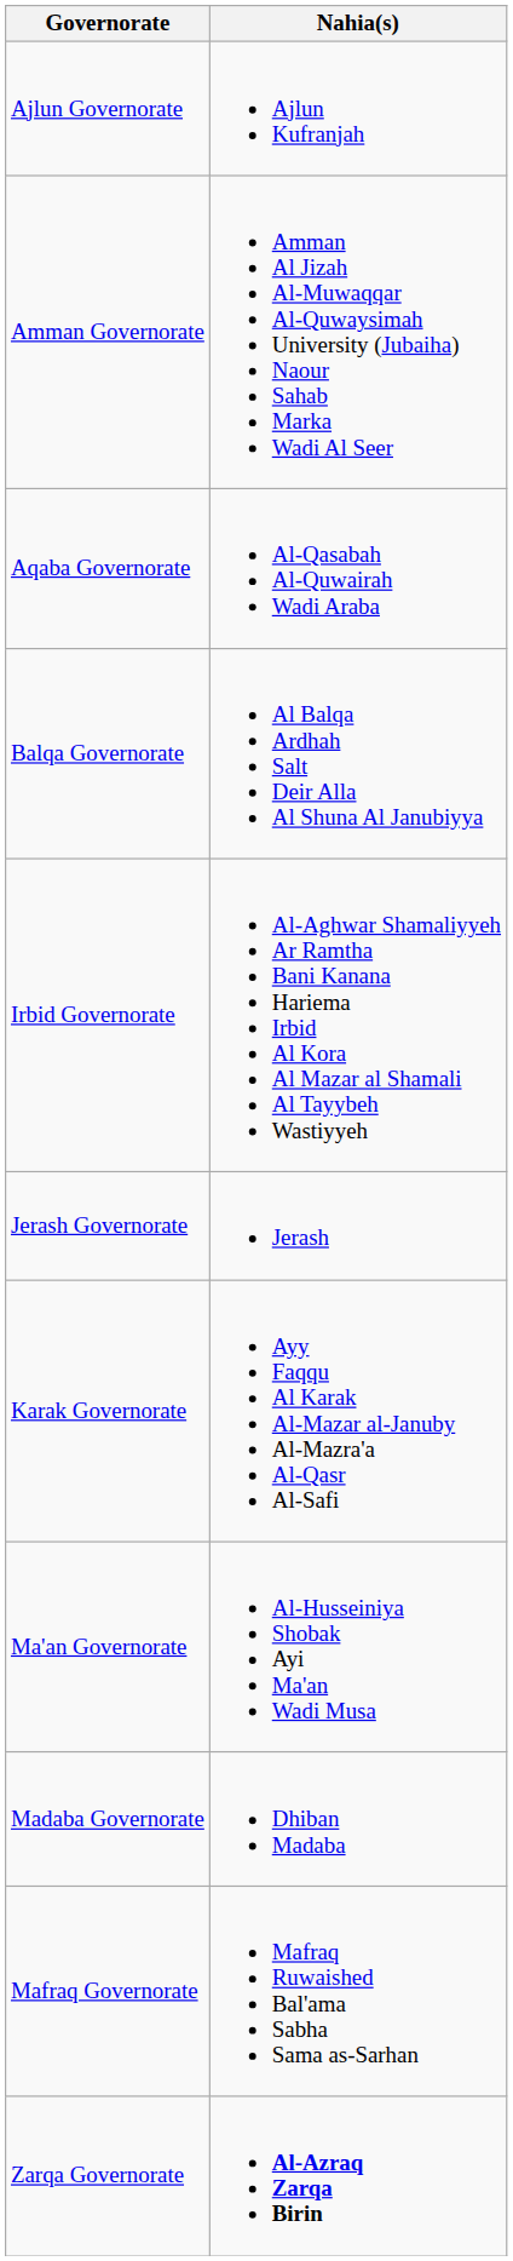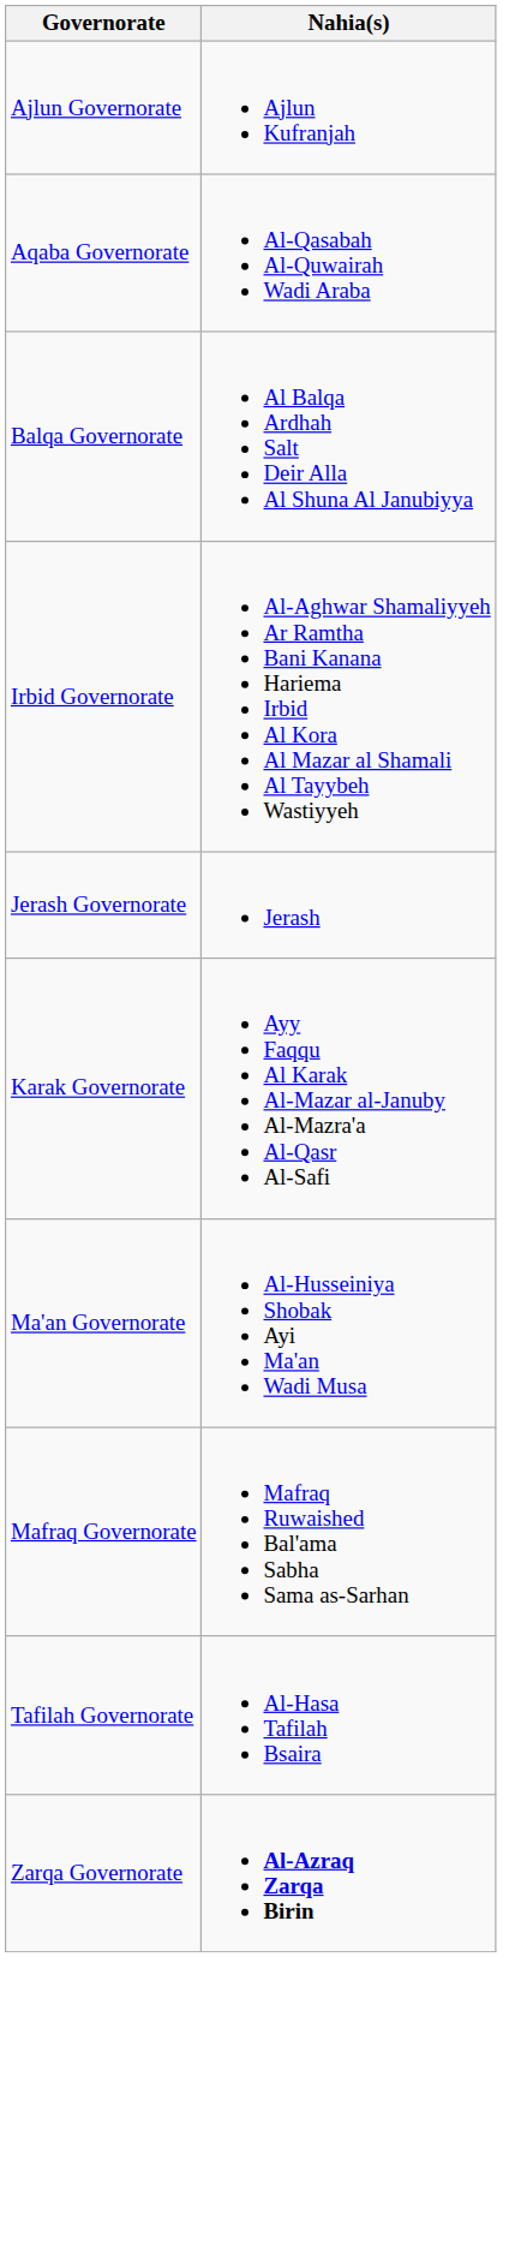- row: Amman Governorate | Amman Al Jizah Al-Muwaqqar Al-Quwaysimah University (Jubaiha) Naour Sahab Marka Wadi Al Seer
- row: Madaba Governorate | Dhiban Madaba
+ row: Tafilah Governorate | Al-Hasa Tafilah Bsaira
